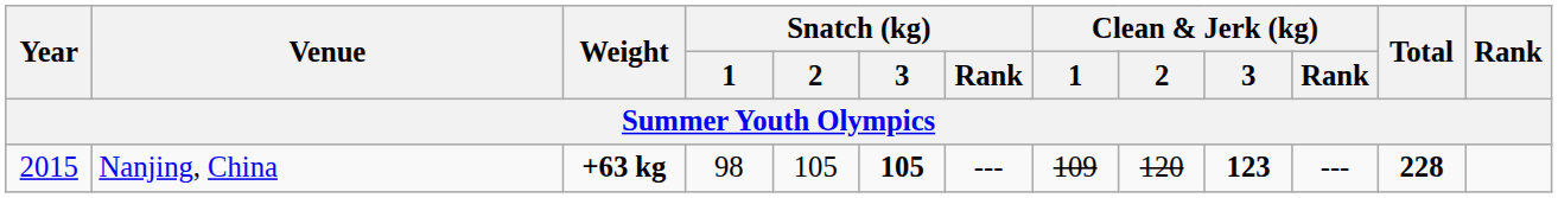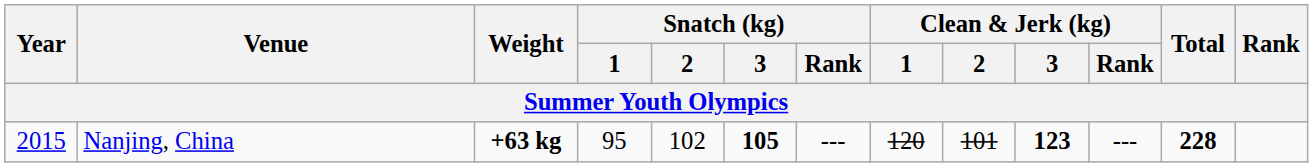Nanjing, China | Snatch (kg) / 1: 98 -> 95
Nanjing, China | Snatch (kg) / 2: 105 -> 102
Nanjing, China | Clean & Jerk (kg) / 1: 109 -> 120
Nanjing, China | Clean & Jerk (kg) / 2: 120 -> 101
